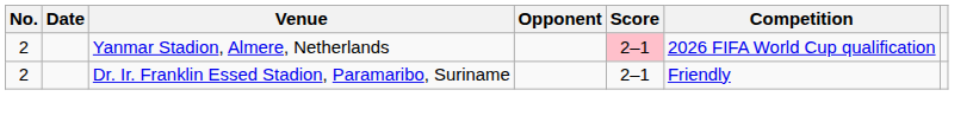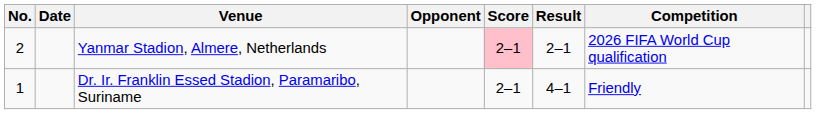+ column: Result | 2–1 | 4–1
Dr. Ir. Franklin Essed Stadion, Paramaribo, Suriname | No.: 2 -> 1
